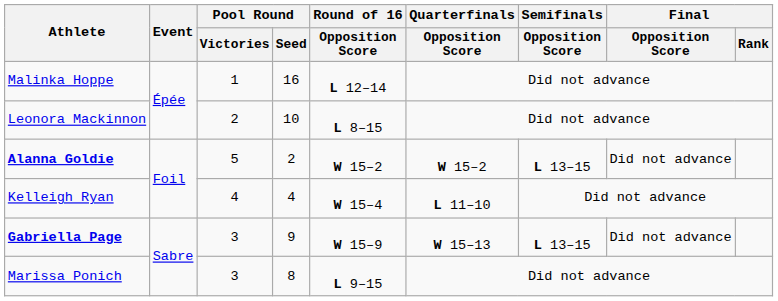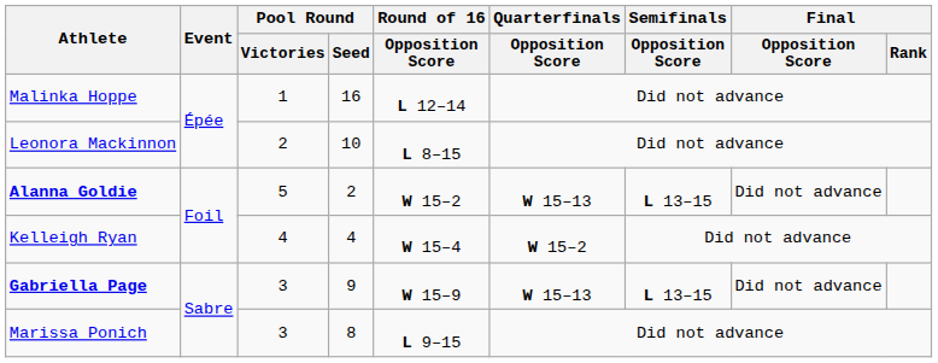Alanna Goldie | Quarterfinals / Opposition Score: W 15–2 -> W 15–13
Kelleigh Ryan | Quarterfinals / Opposition Score: L 11–10 -> W 15–2
